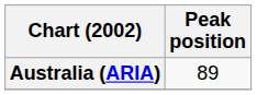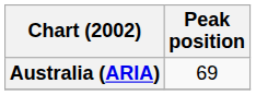Australia (ARIA) | Peak position: 89 -> 69
